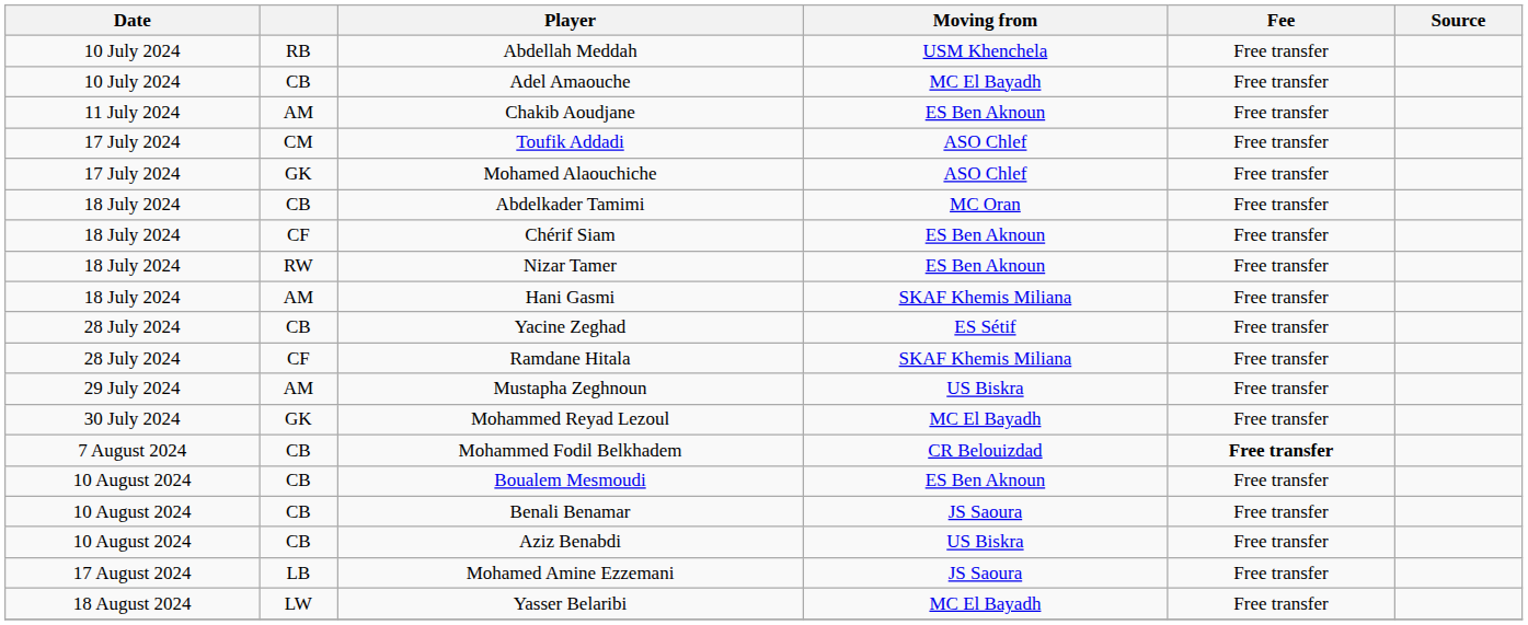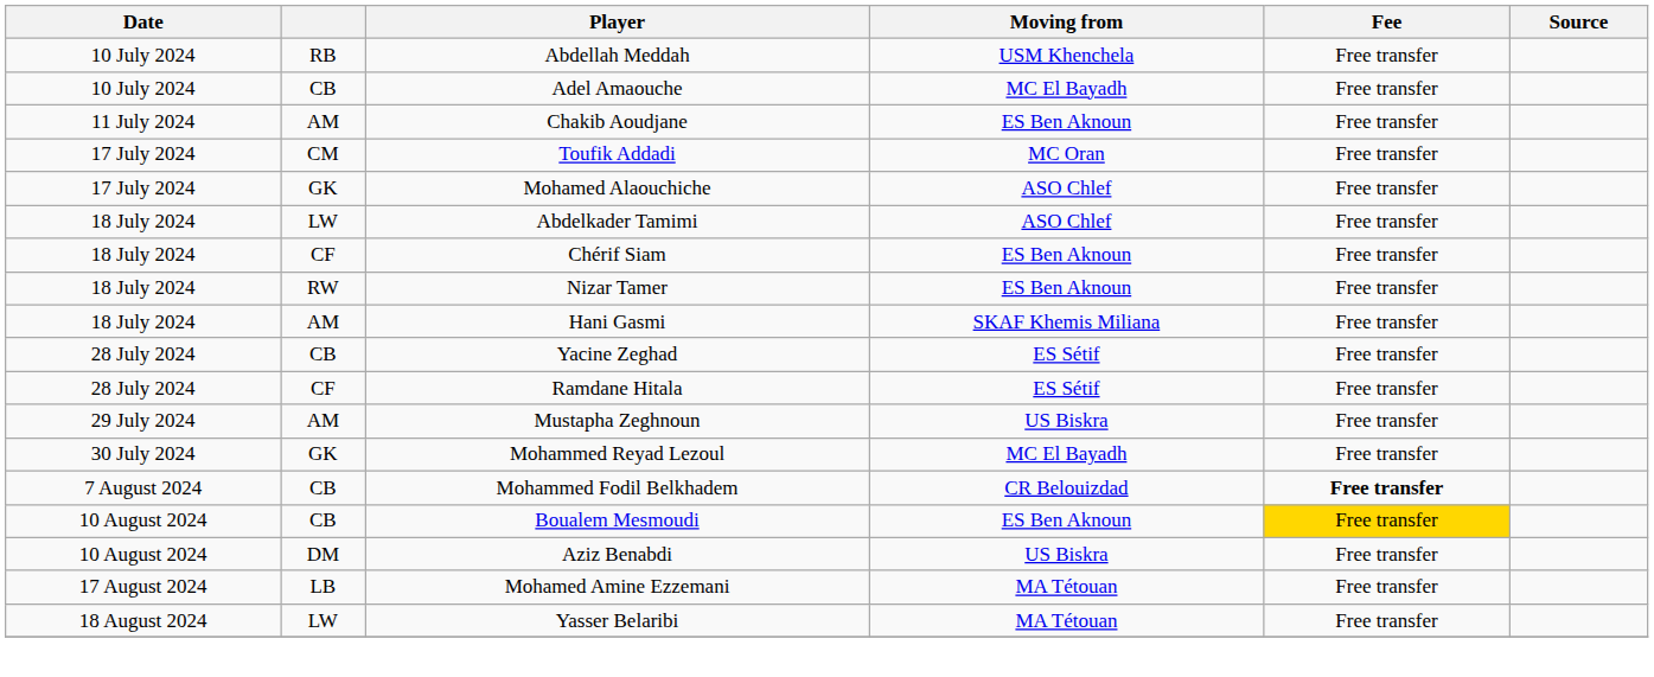Toufik Addadi | Moving from: ASO Chlef -> MC Oran
Abdelkader Tamimi | column 2: CB -> LW
Abdelkader Tamimi | Moving from: MC Oran -> ASO Chlef
Ramdane Hitala | Moving from: SKAF Khemis Miliana -> ES Sétif
Boualem Mesmoudi | Fee: no background -> gold background
- row: 10 August 2024 | CB | Benali Benamar | JS Saoura | Free transfer
Aziz Benabdi | column 2: CB -> DM
Mohamed Amine Ezzemani | Moving from: JS Saoura -> MA Tétouan
Yasser Belaribi | Moving from: MC El Bayadh -> MA Tétouan
